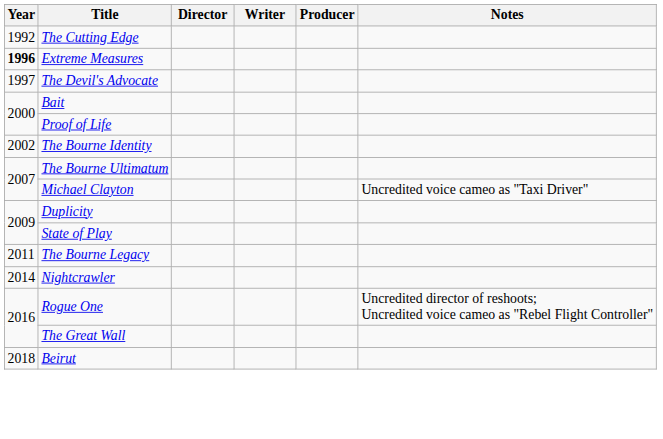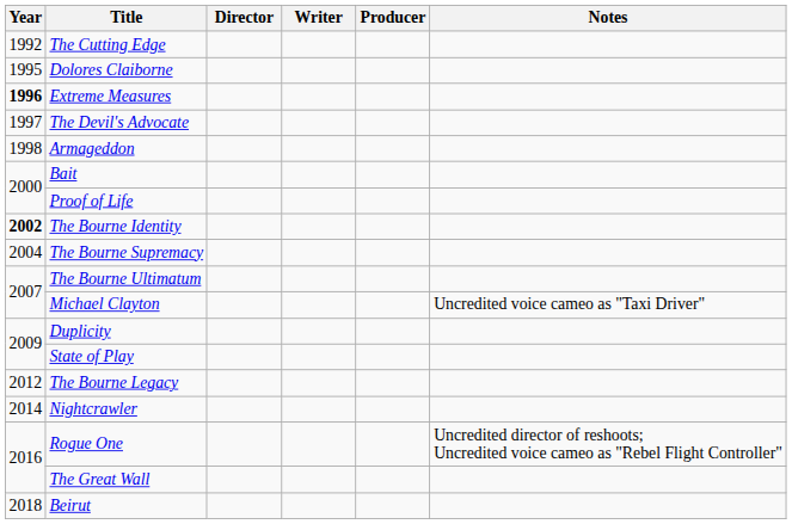+ row: 1995 | Dolores Claiborne
+ row: 1998 | Armageddon
The Bourne Identity | Year: normal -> bold
+ row: 2004 | The Bourne Supremacy
The Bourne Legacy | Year: 2011 -> 2012
